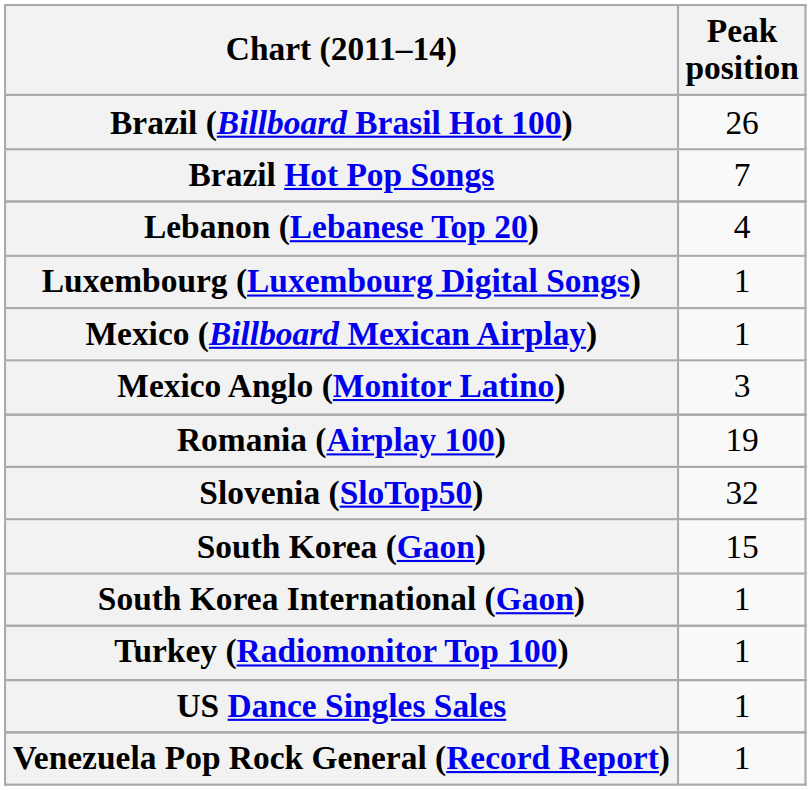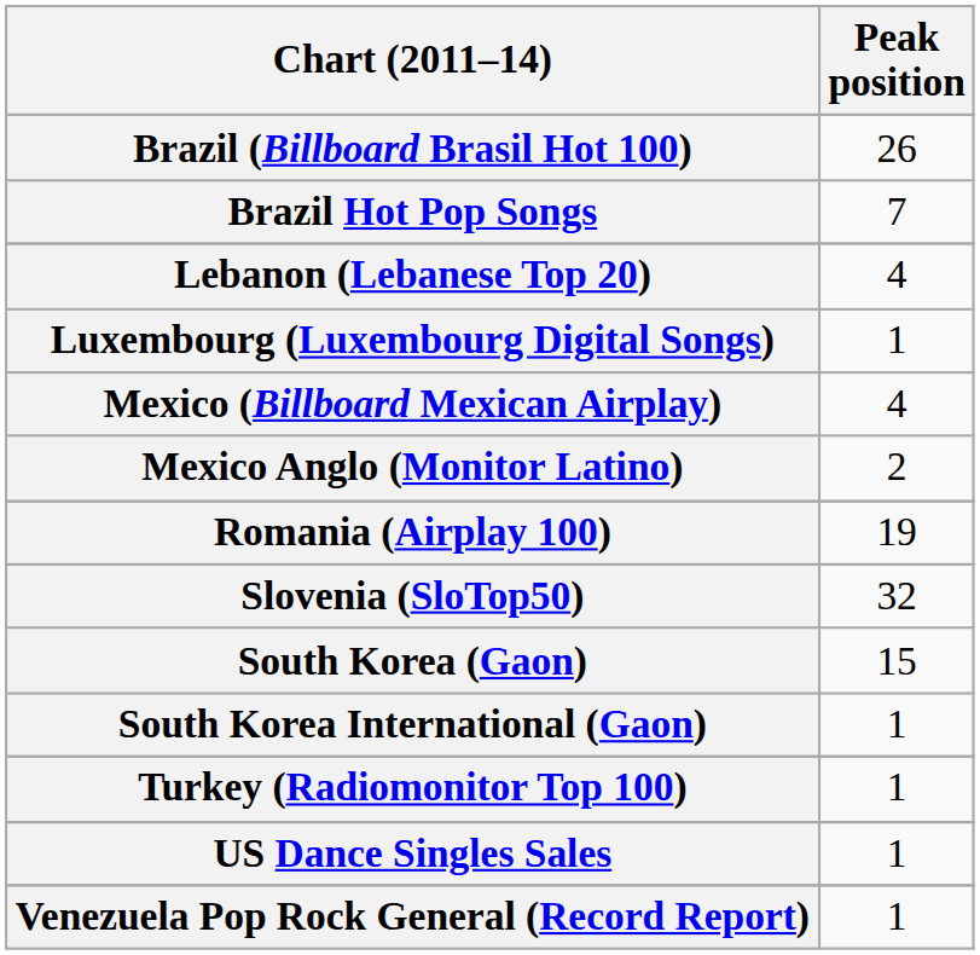Mexico (Billboard Mexican Airplay) | Peak position: 1 -> 4
Mexico Anglo (Monitor Latino) | Peak position: 3 -> 2
